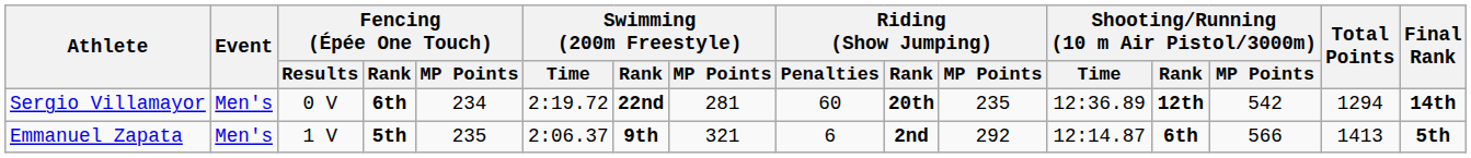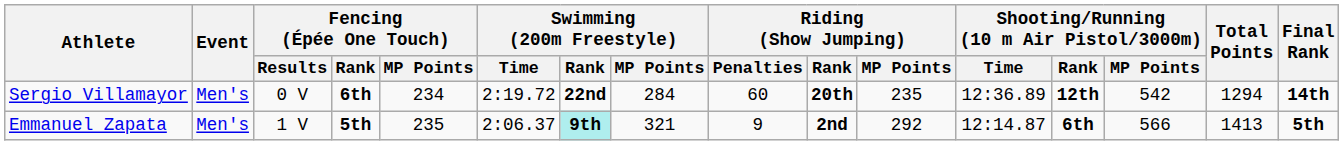Sergio Villamayor | Swimming (200m Freestyle) / MP Points: 281 -> 284
Emmanuel Zapata | Swimming (200m Freestyle) / Rank: no background -> paleturquoise background
Emmanuel Zapata | Riding (Show Jumping) / Penalties: 6 -> 9
